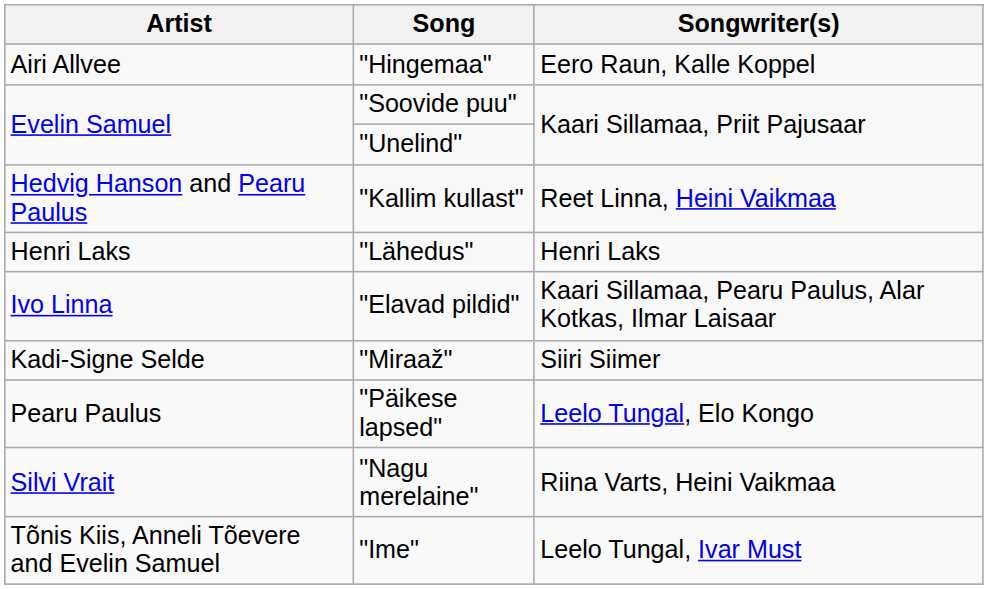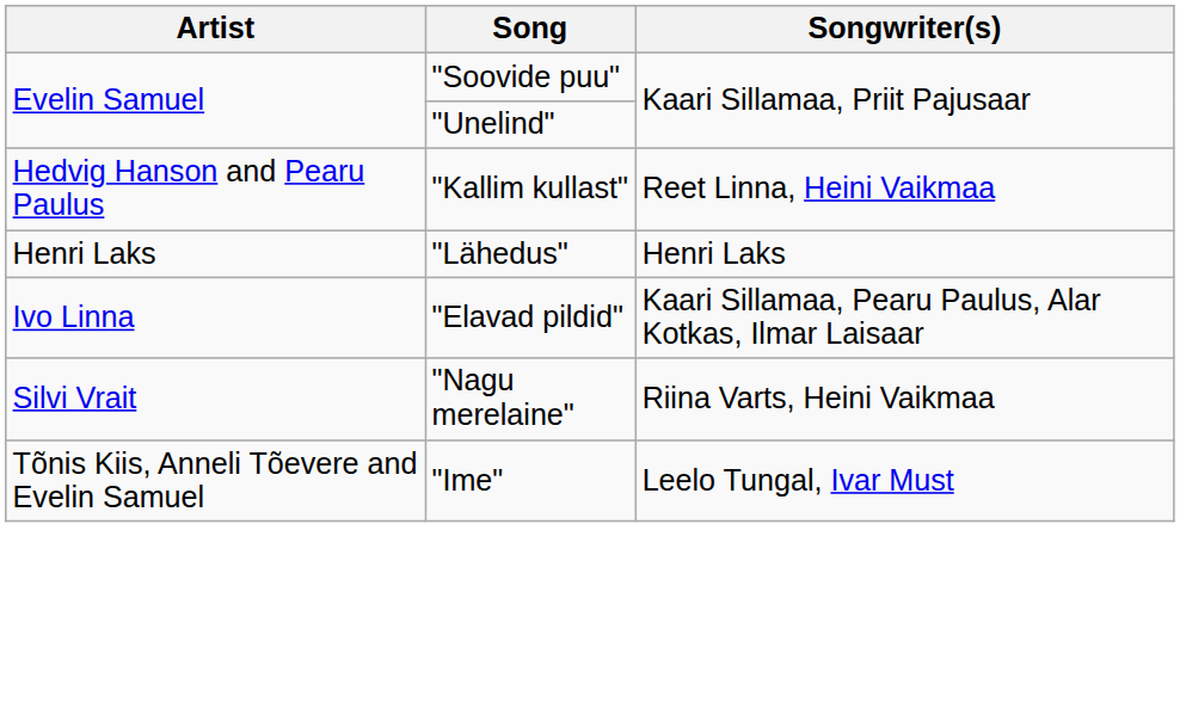- row: Airi Allvee | "Hingemaa" | Eero Raun, Kalle Koppel
- row: Kadi-Signe Selde | "Miraaž" | Siiri Siimer
- row: Pearu Paulus | "Päikese lapsed" | Leelo Tungal, Elo Kongo
